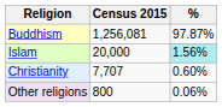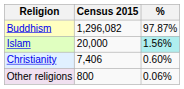Buddhism | Census 2015: 1,256,081 -> 1,296,082
Christianity | Census 2015: 7,707 -> 7,406
